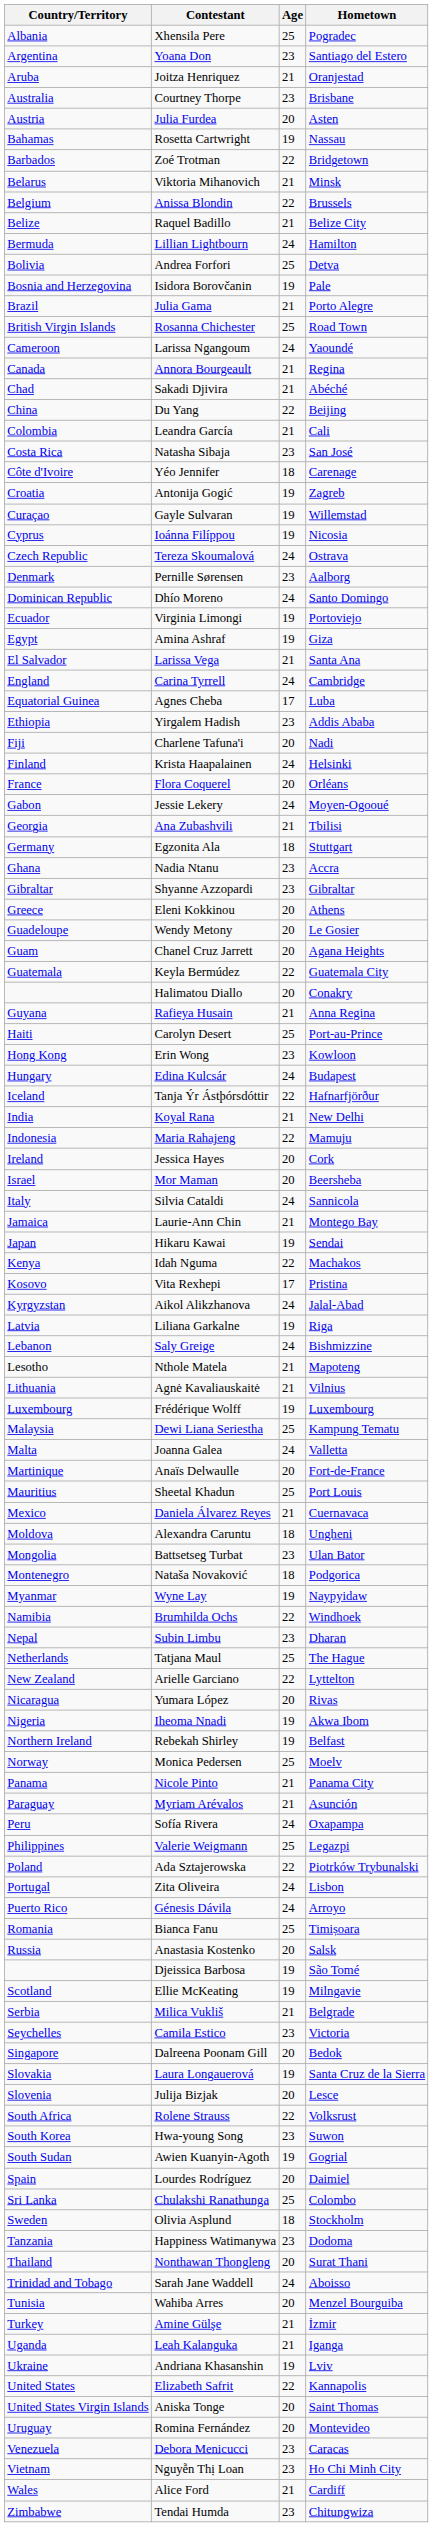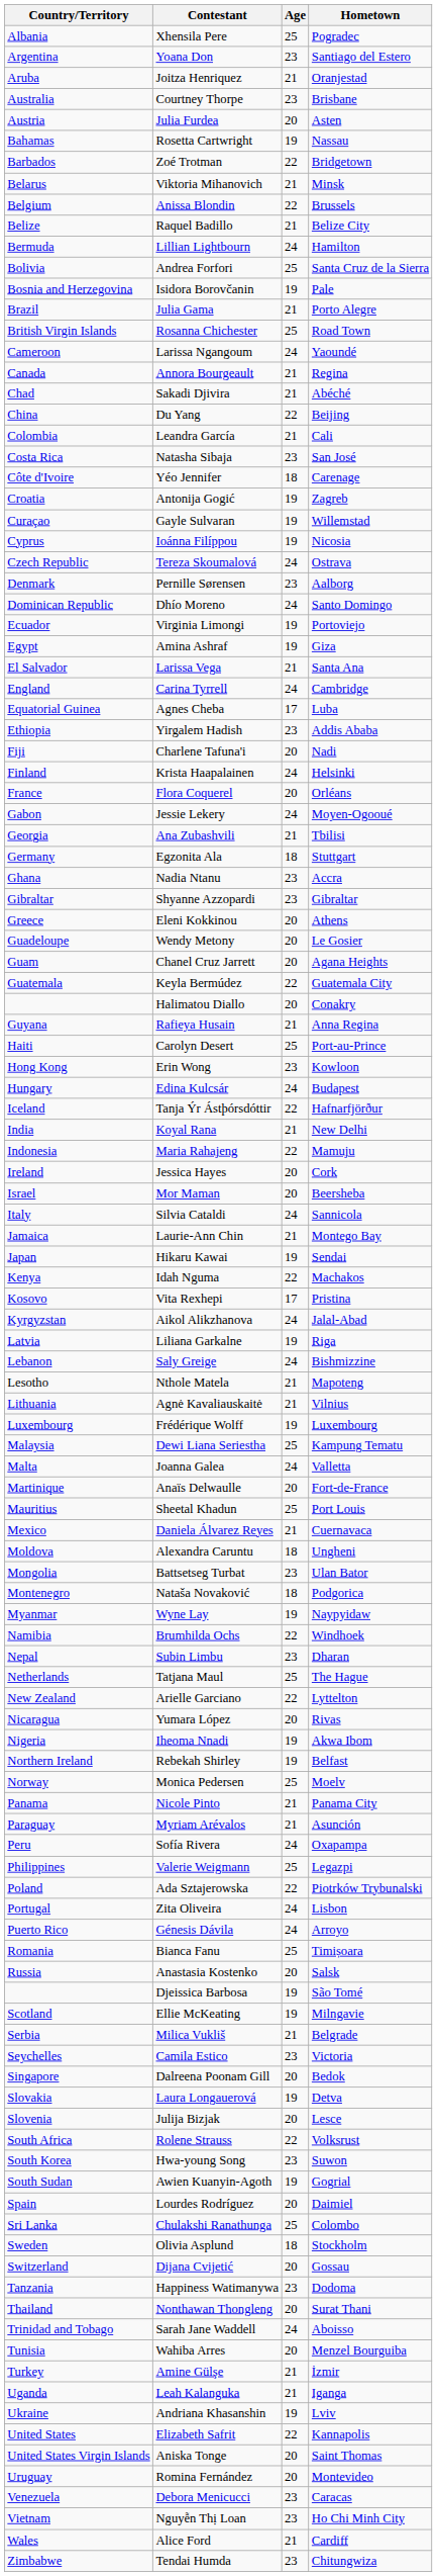Andrea Forfori | Hometown: Detva -> Santa Cruz de la Sierra
Laura Longauerová | Hometown: Santa Cruz de la Sierra -> Detva
+ row: Switzerland | Dijana Cvijetić | 20 | Gossau
